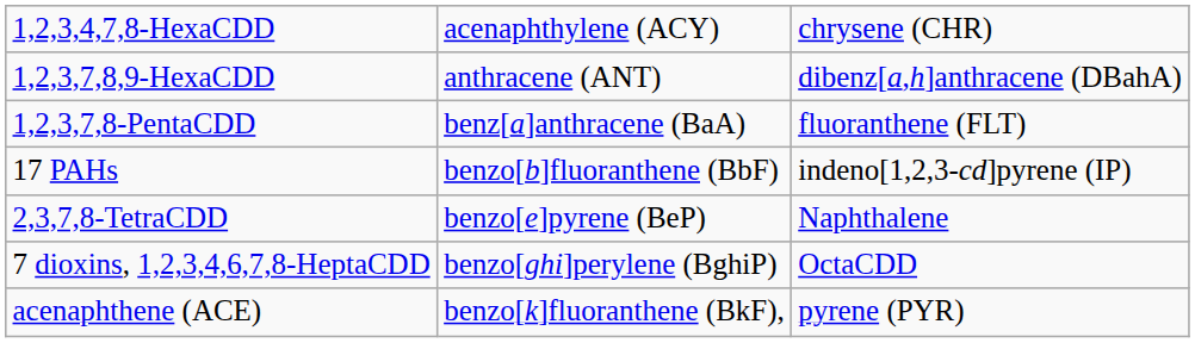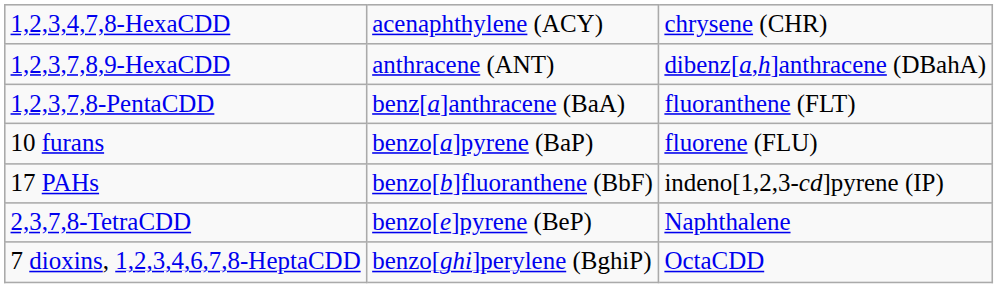+ row: 10 furans | benzo[a]pyrene (BaP) | fluorene (FLU)
- row: acenaphthene (ACE) | benzo[k]fluoranthene (BkF), | pyrene (PYR)
